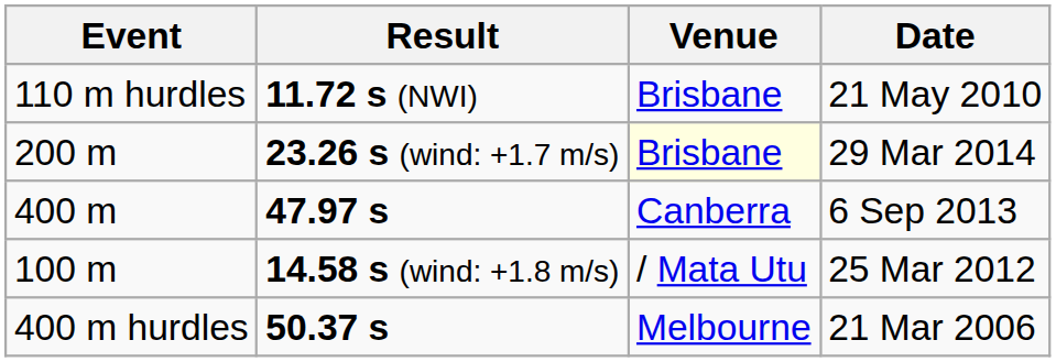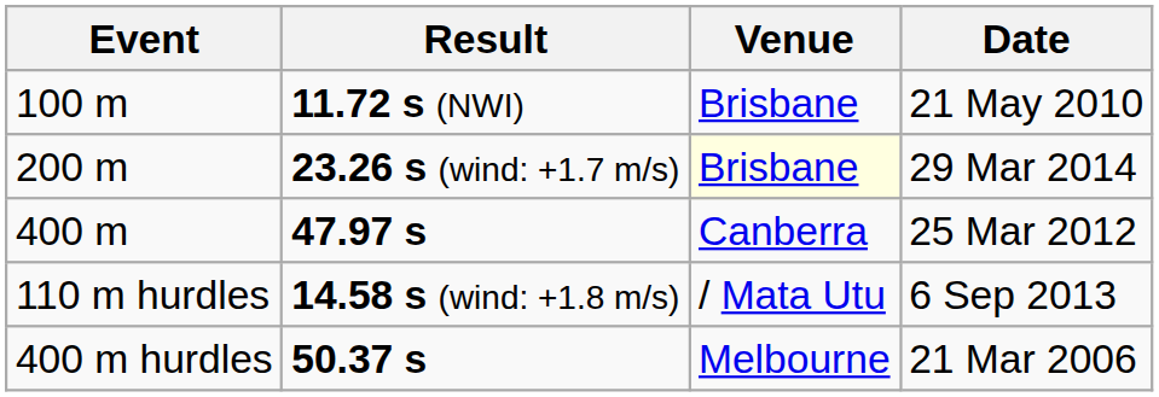11.72 s (NWI) | Event: 110 m hurdles -> 100 m
47.97 s | Date: 6 Sep 2013 -> 25 Mar 2012
14.58 s (wind: +1.8 m/s) | Event: 100 m -> 110 m hurdles
14.58 s (wind: +1.8 m/s) | Date: 25 Mar 2012 -> 6 Sep 2013
